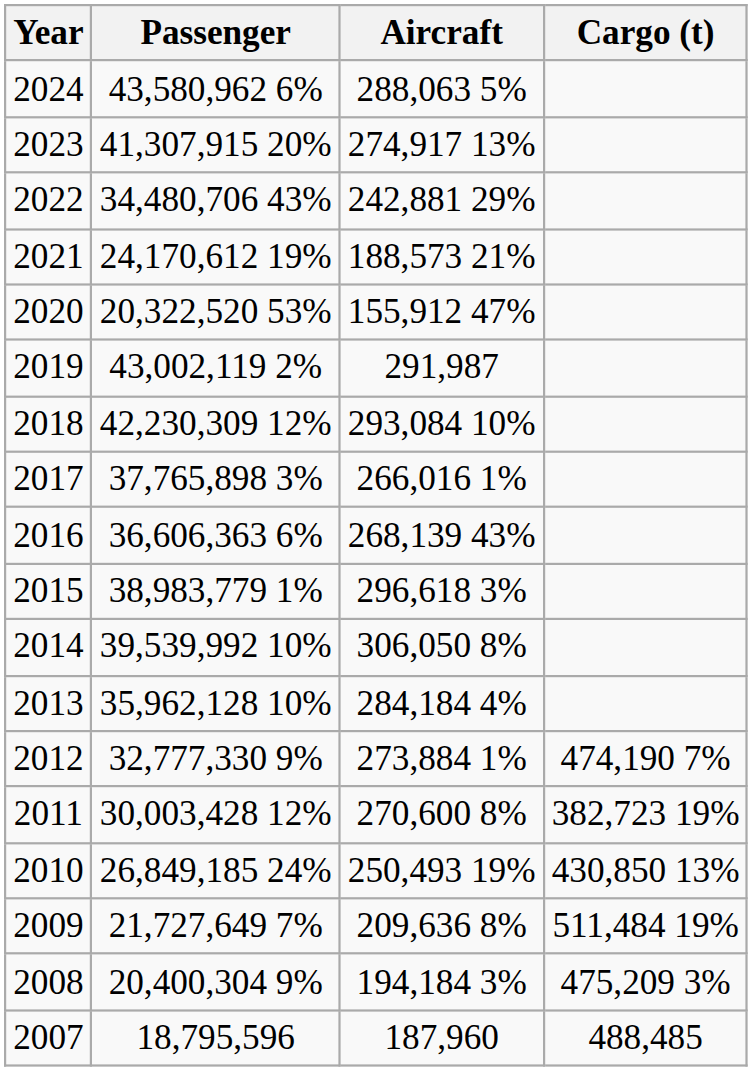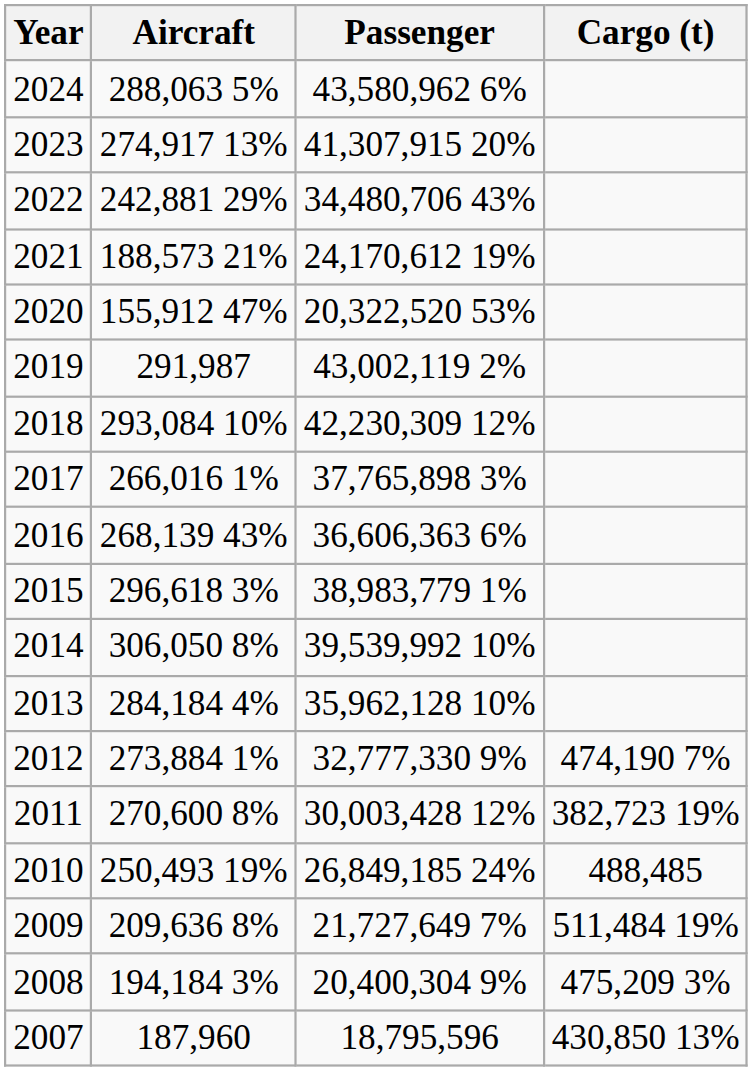columns swapped: Passenger <-> Aircraft
2010 | Cargo (t): 430,850 13% -> 488,485
2007 | Cargo (t): 488,485 -> 430,850 13%
